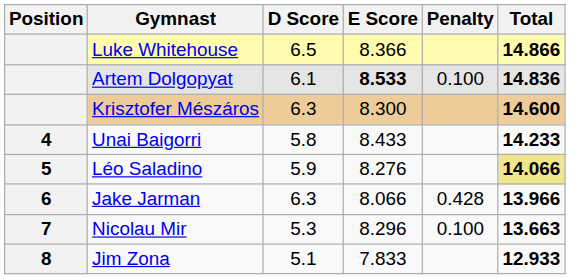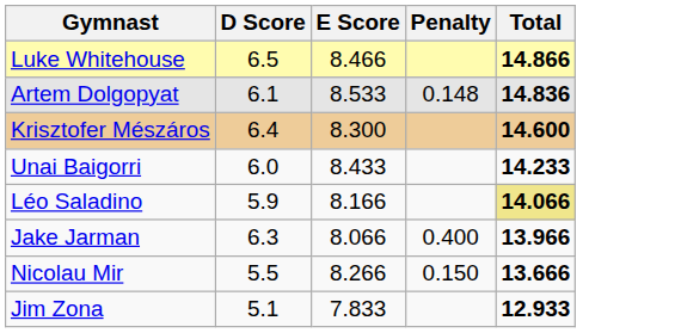- column: Position | 4 | 5 | 6 | 7 | 8
Luke Whitehouse | E Score: 8.366 -> 8.466
Artem Dolgopyat | E Score: bold -> normal
Artem Dolgopyat | Penalty: 0.100 -> 0.148
Krisztofer Mészáros | D Score: 6.3 -> 6.4
Unai Baigorri | D Score: 5.8 -> 6.0
Léo Saladino | E Score: 8.276 -> 8.166
Jake Jarman | Penalty: 0.428 -> 0.400
Nicolau Mir | D Score: 5.3 -> 5.5
Nicolau Mir | E Score: 8.296 -> 8.266
Nicolau Mir | Penalty: 0.100 -> 0.150
Nicolau Mir | Total: 13.663 -> 13.666
